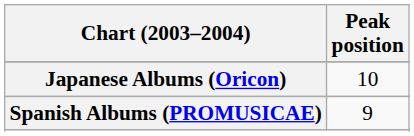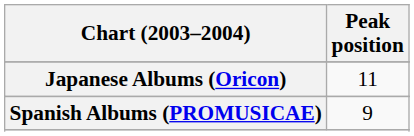Japanese Albums (Oricon) | Peak position: 10 -> 11
